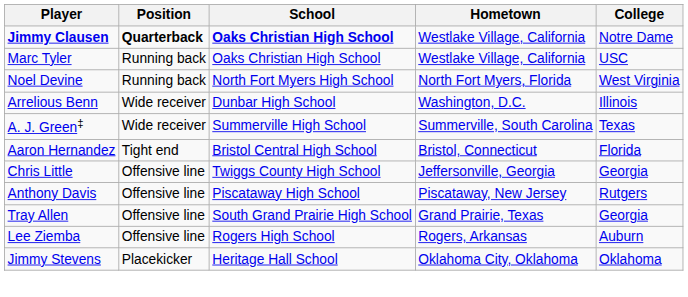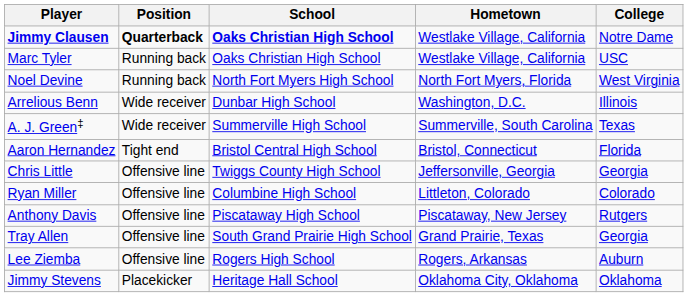+ row: Ryan Miller | Offensive line | Columbine High School | Littleton, Colorado | Colorado
